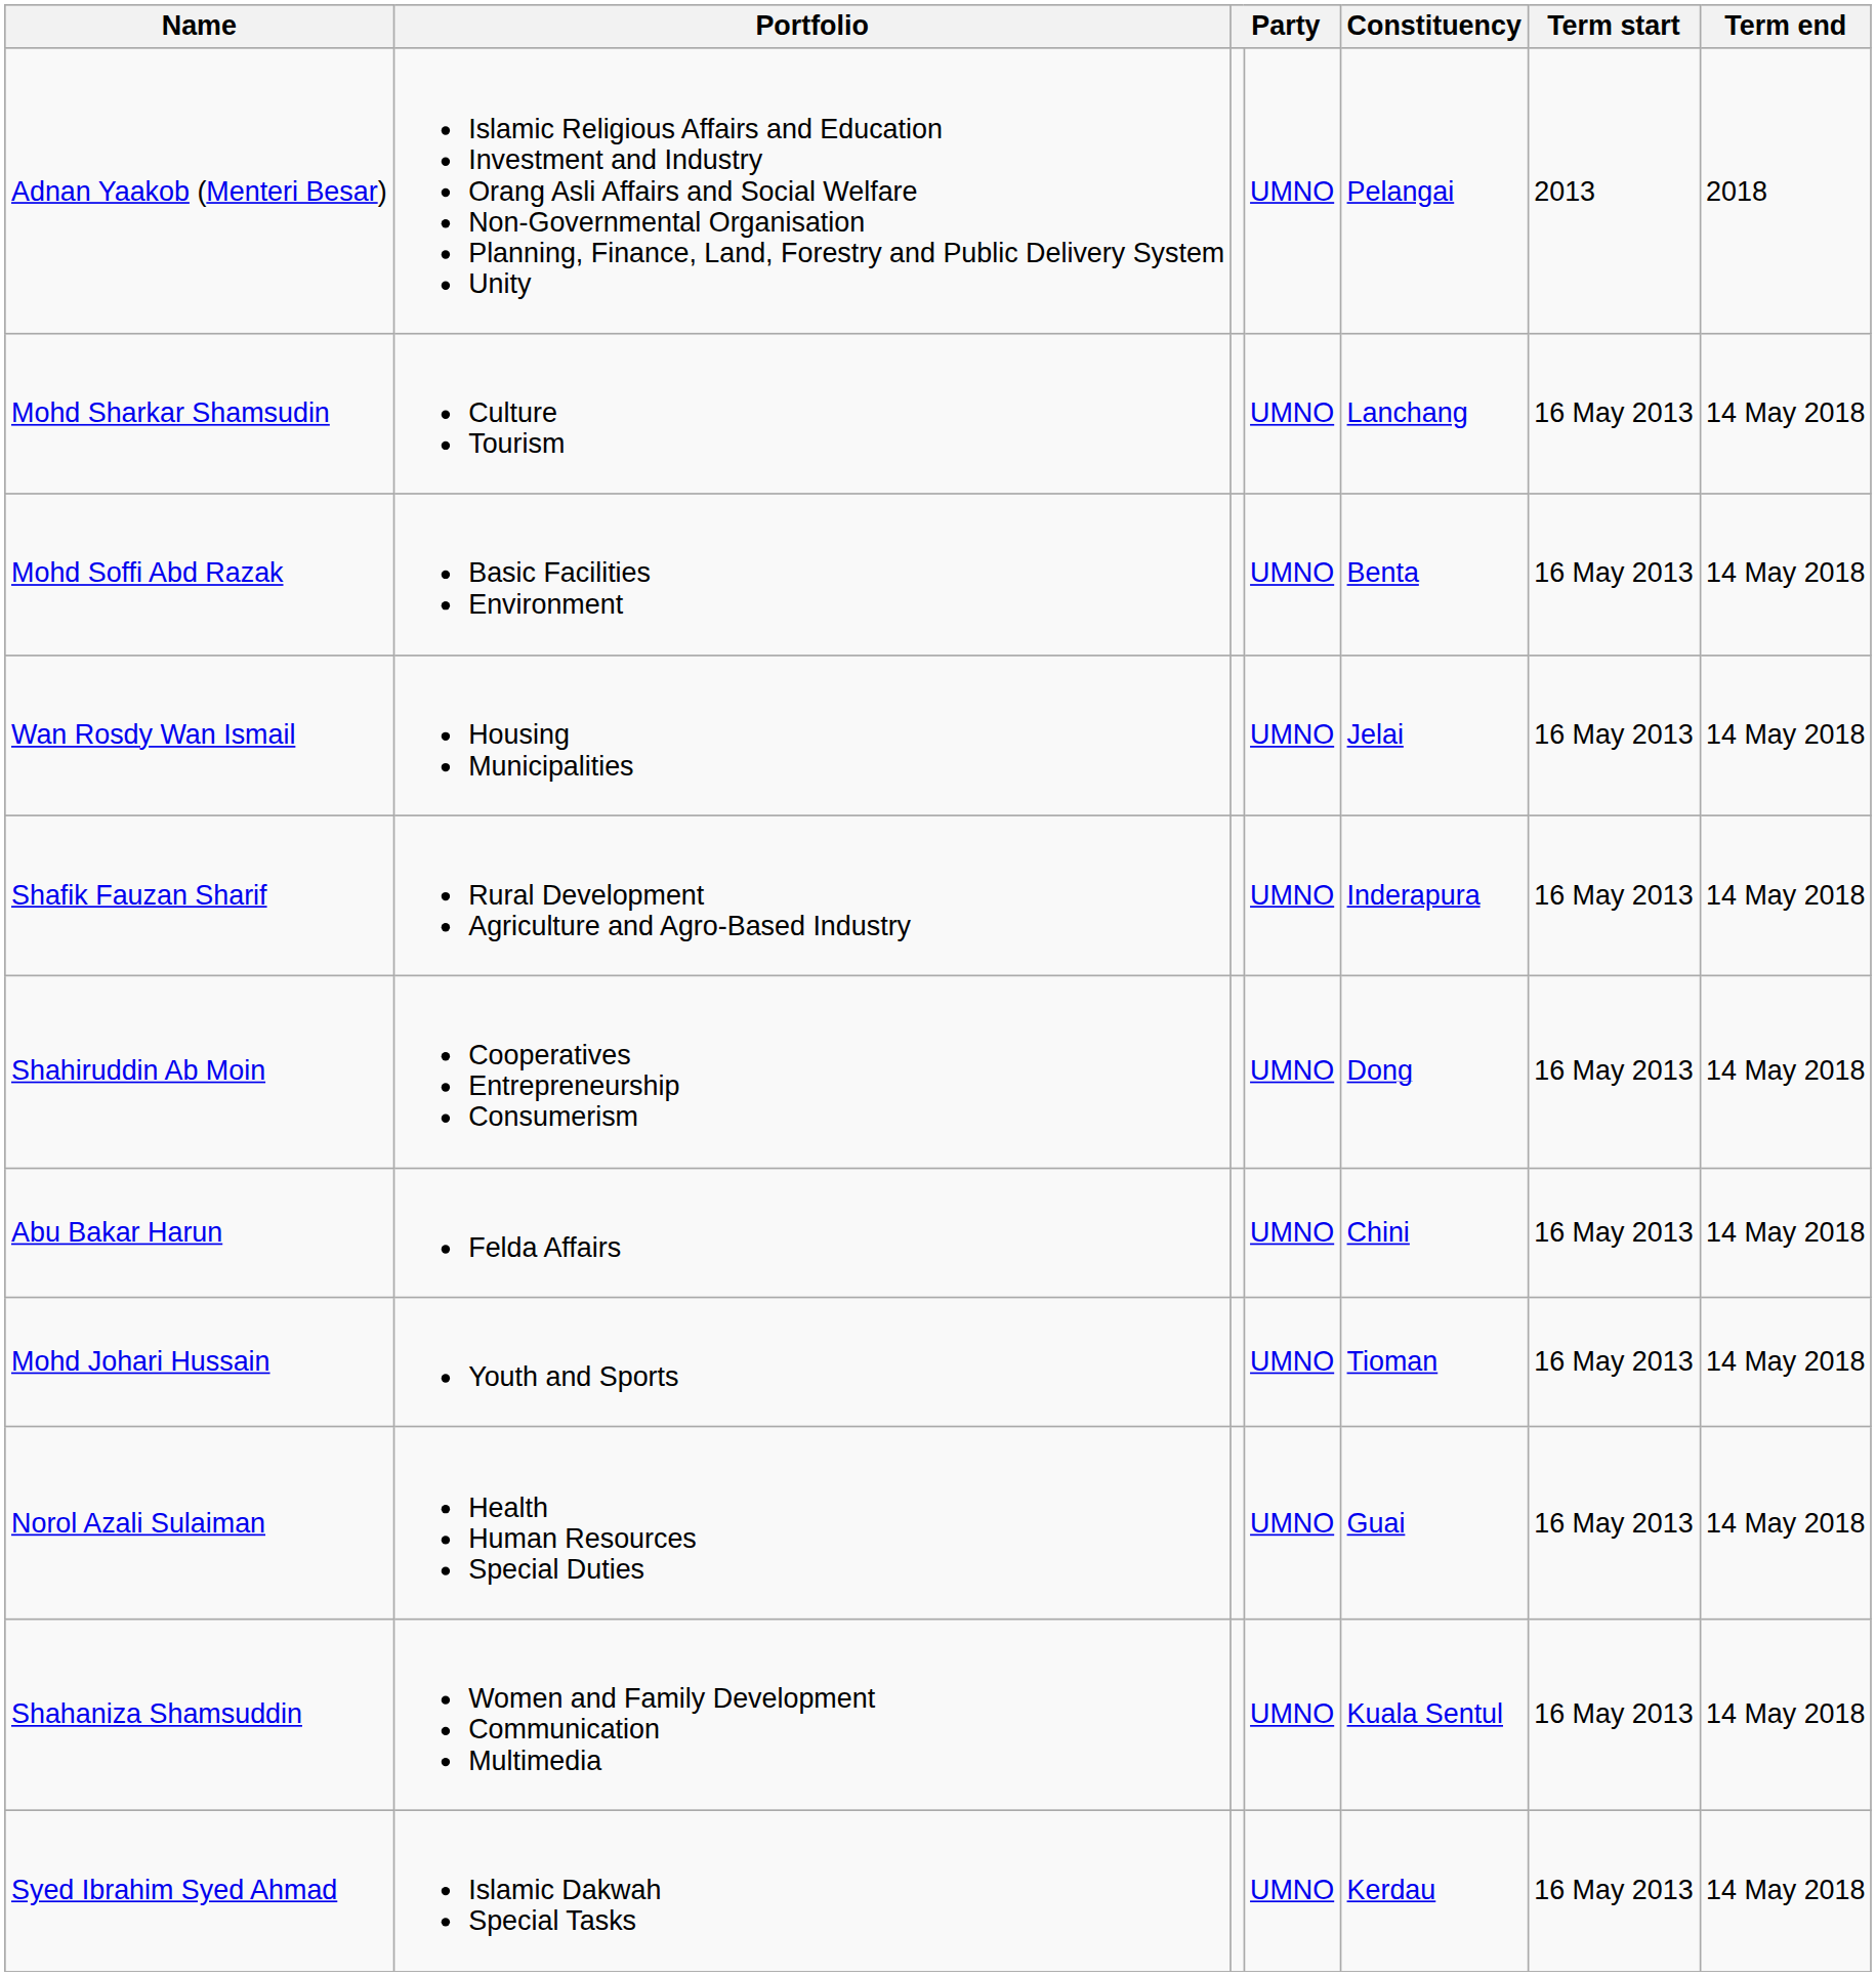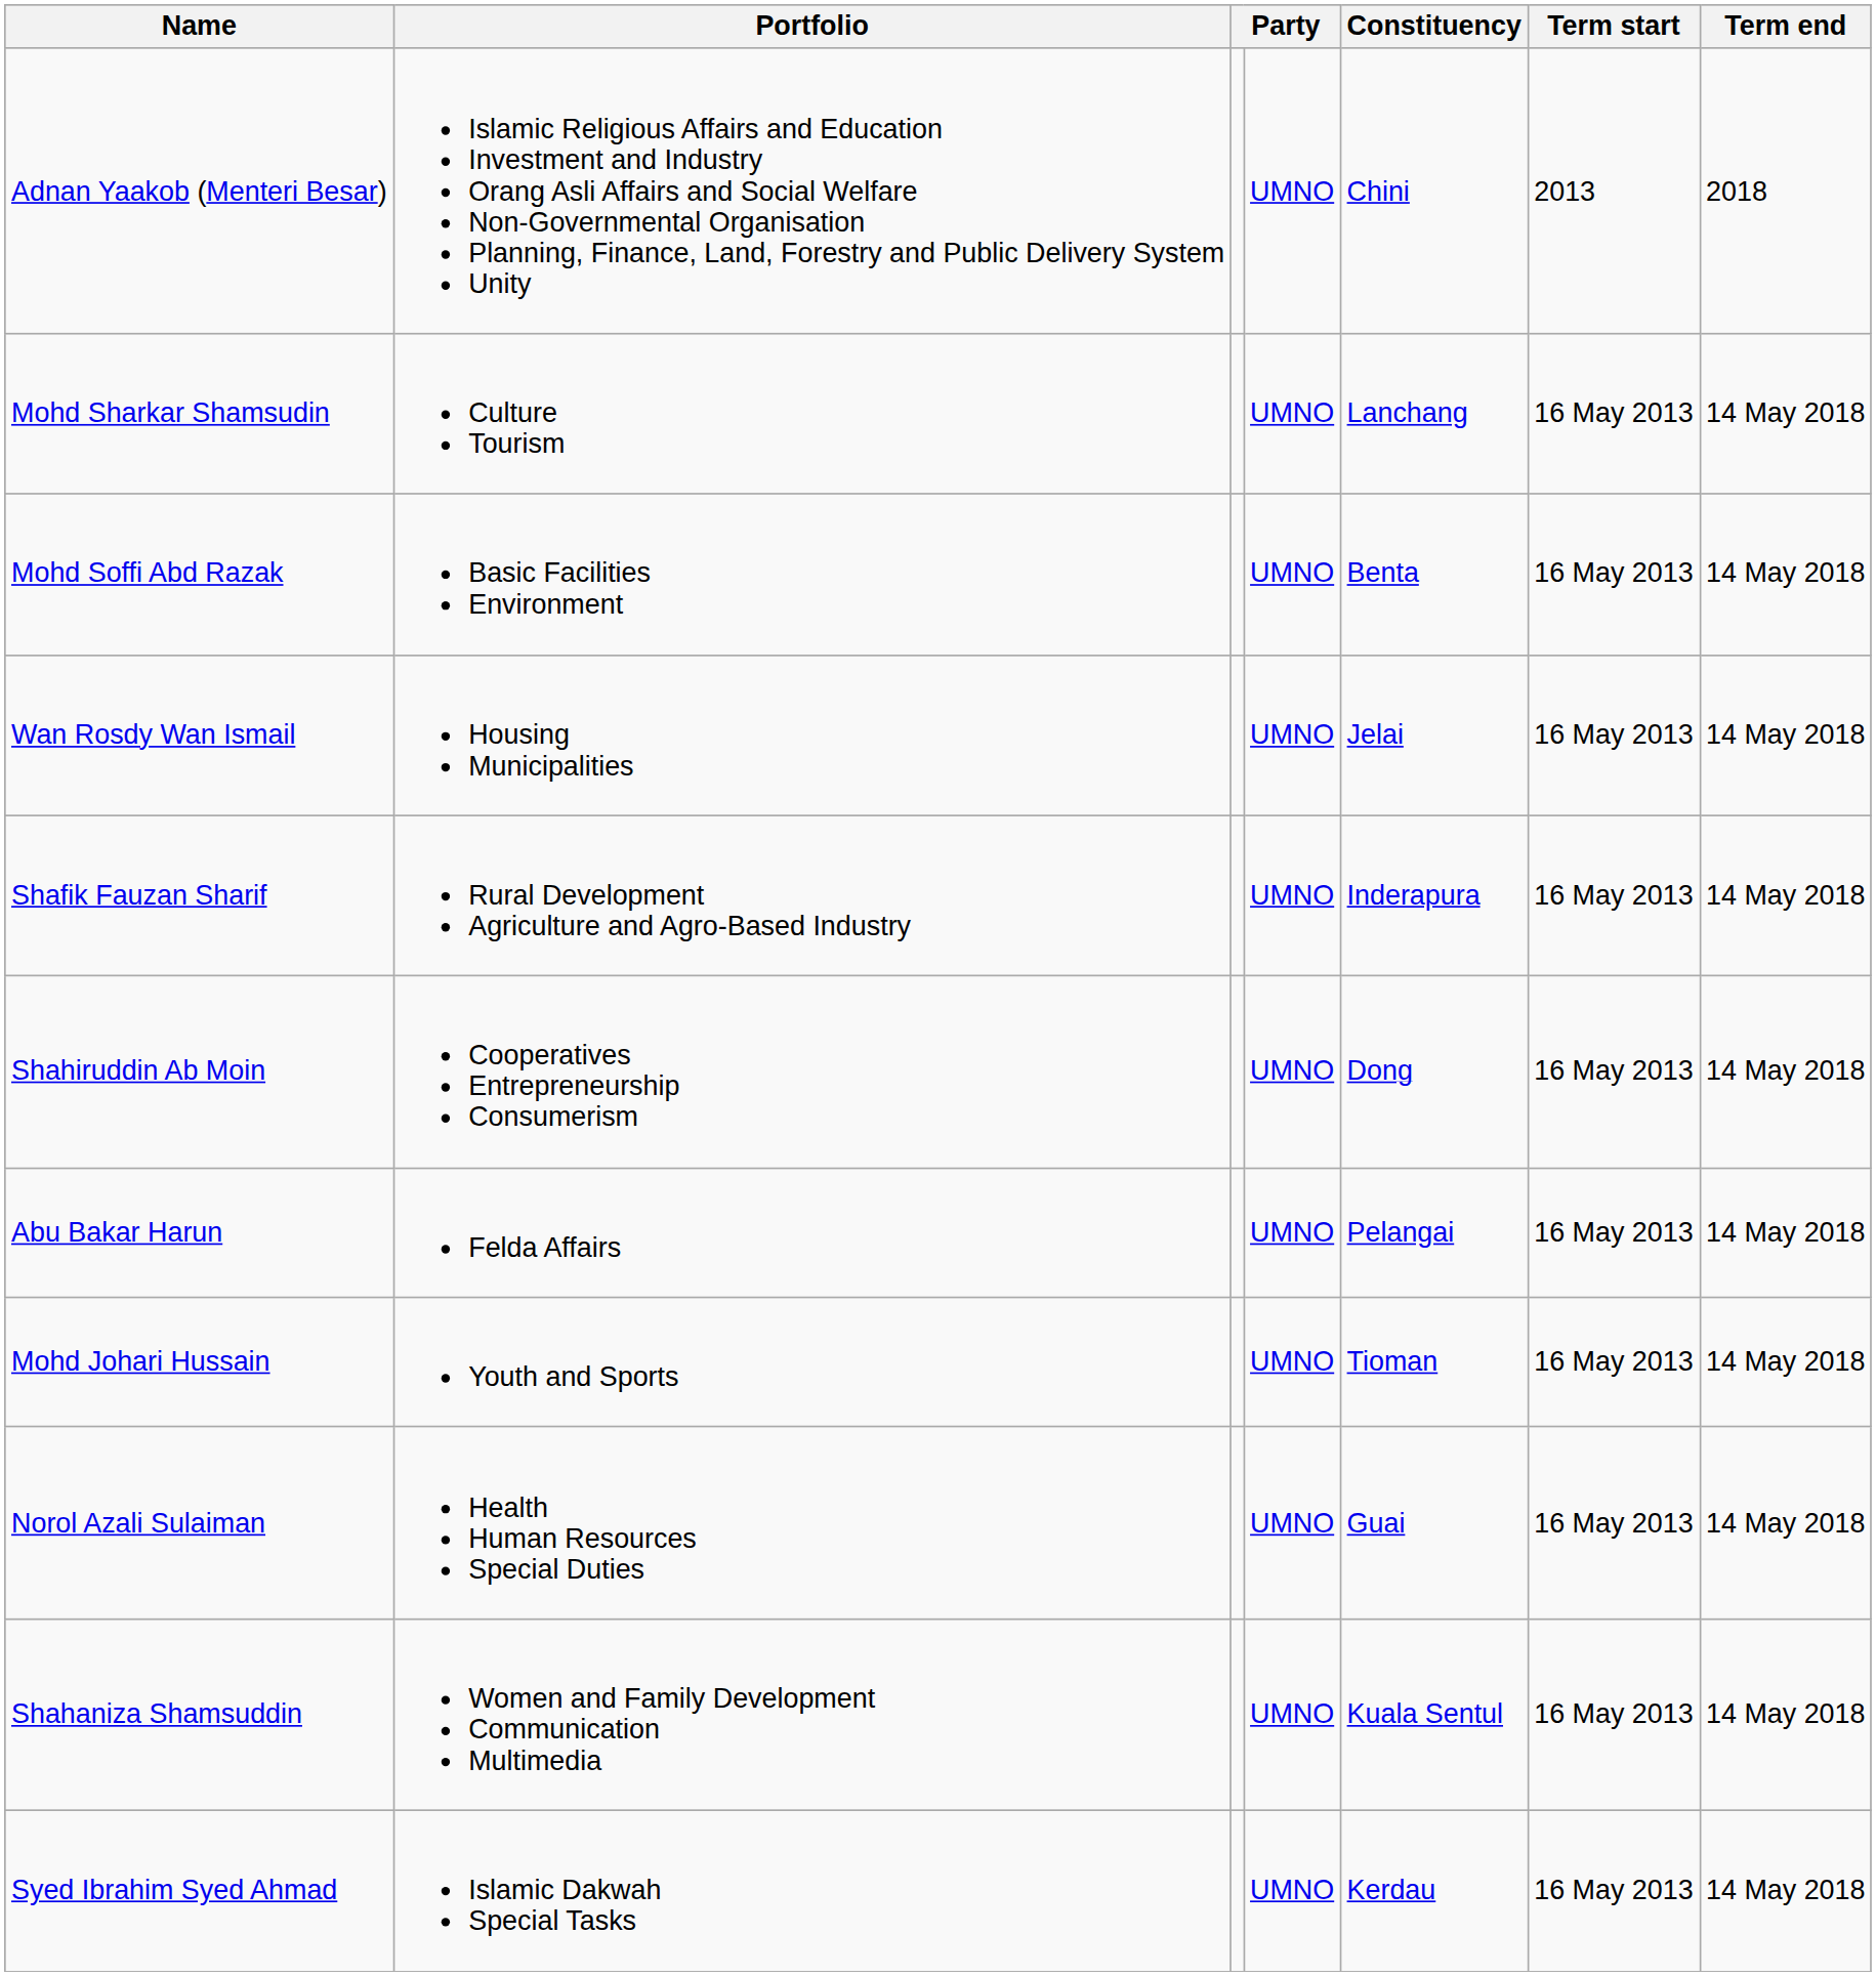Adnan Yaakob (Menteri Besar) | Constituency: Pelangai -> Chini
Abu Bakar Harun | Constituency: Chini -> Pelangai
